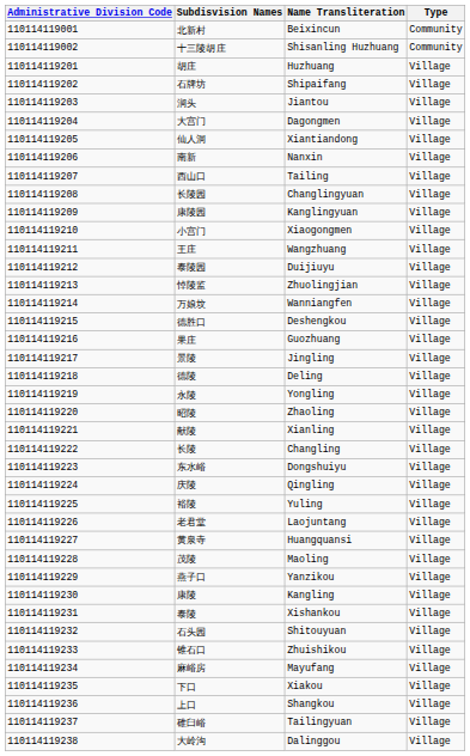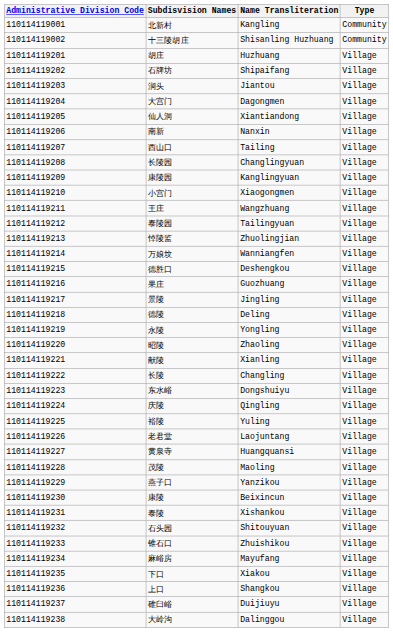北新村 | Name Transliteration: Beixincun -> Kangling
泰陵园 | Name Transliteration: Duijiuyu -> Tailingyuan
康陵 | Name Transliteration: Kangling -> Beixincun
碓臼峪 | Name Transliteration: Tailingyuan -> Duijiuyu
